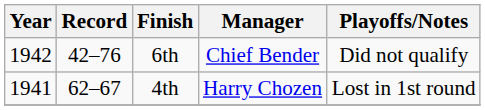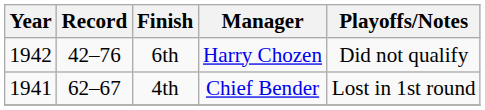6th | Manager: Chief Bender -> Harry Chozen
4th | Manager: Harry Chozen -> Chief Bender
